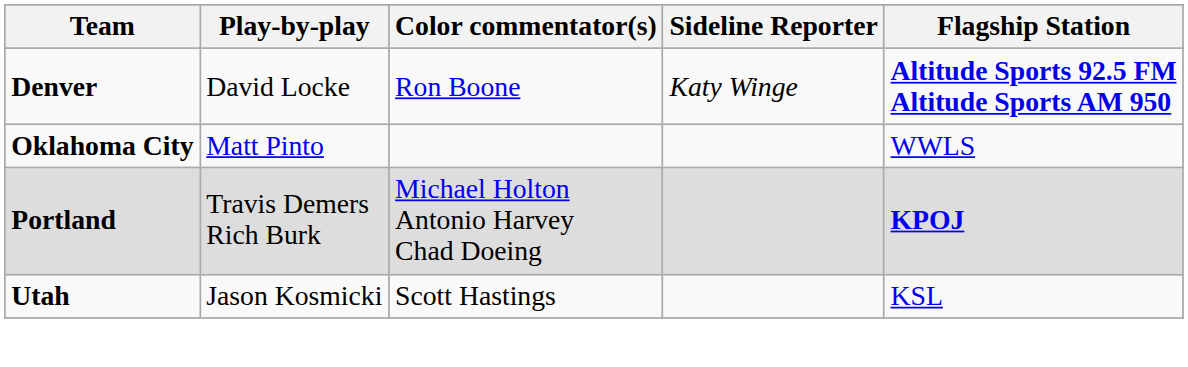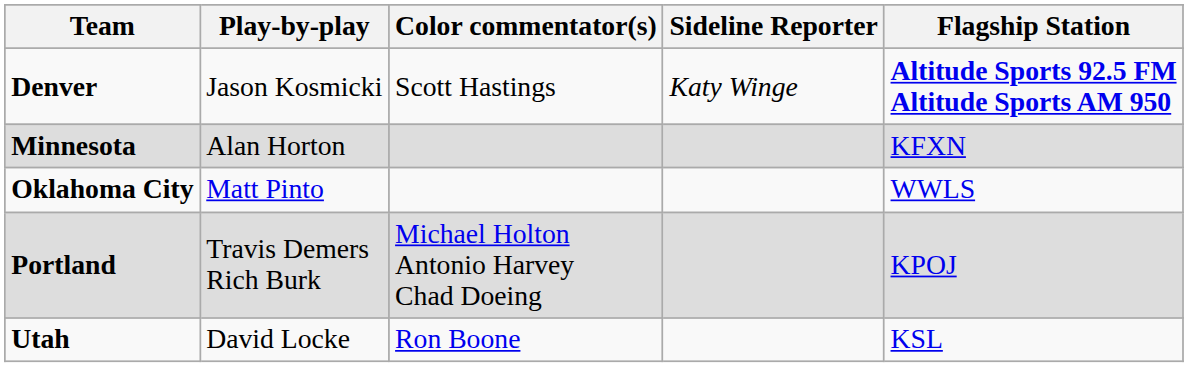Denver | Play-by-play: David Locke -> Jason Kosmicki
Denver | Color commentator(s): Ron Boone -> Scott Hastings
+ row: Minnesota | Alan Horton | KFXN
Portland | Flagship Station: bold -> normal
Utah | Play-by-play: Jason Kosmicki -> David Locke
Utah | Color commentator(s): Scott Hastings -> Ron Boone
